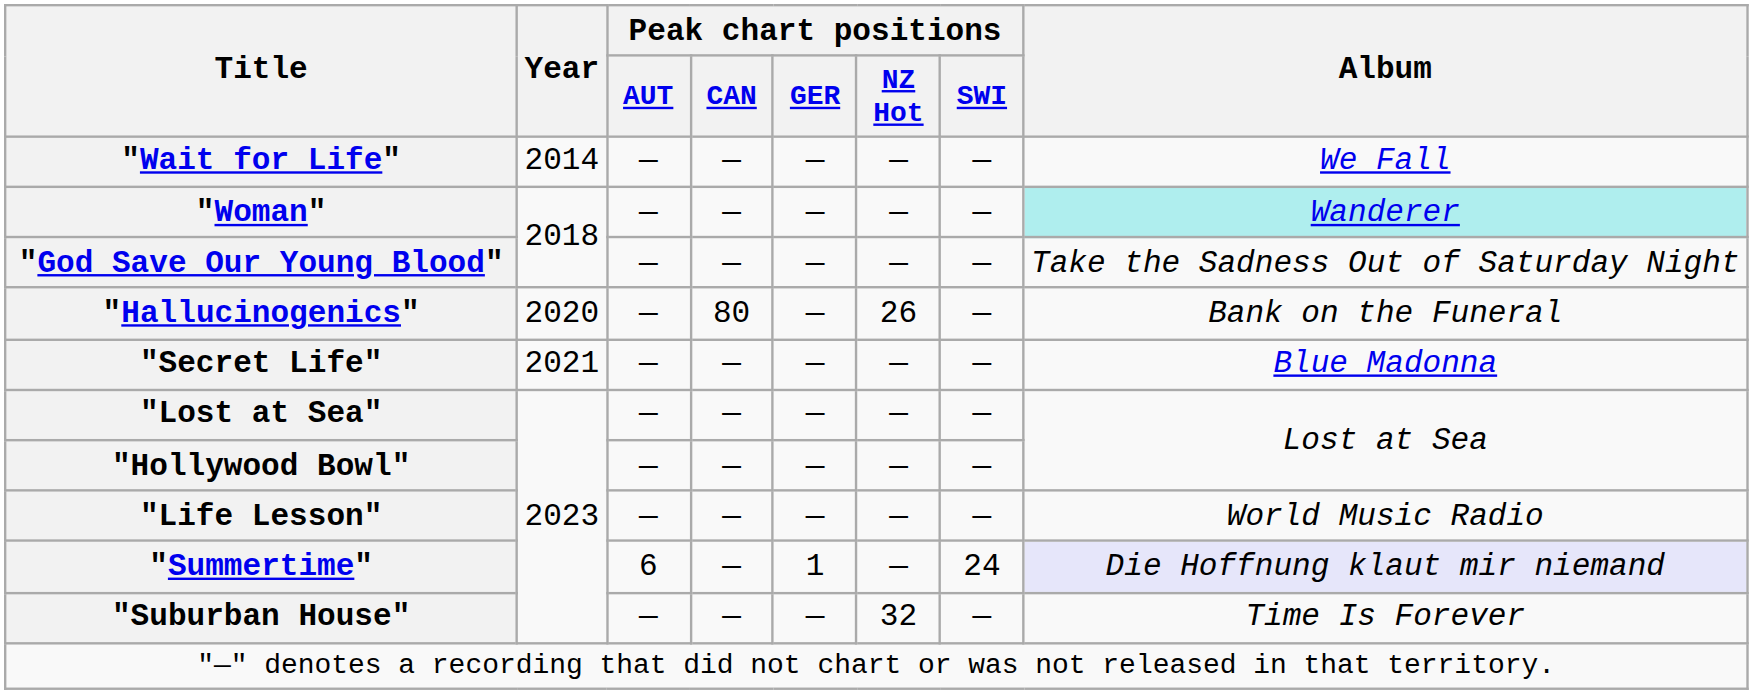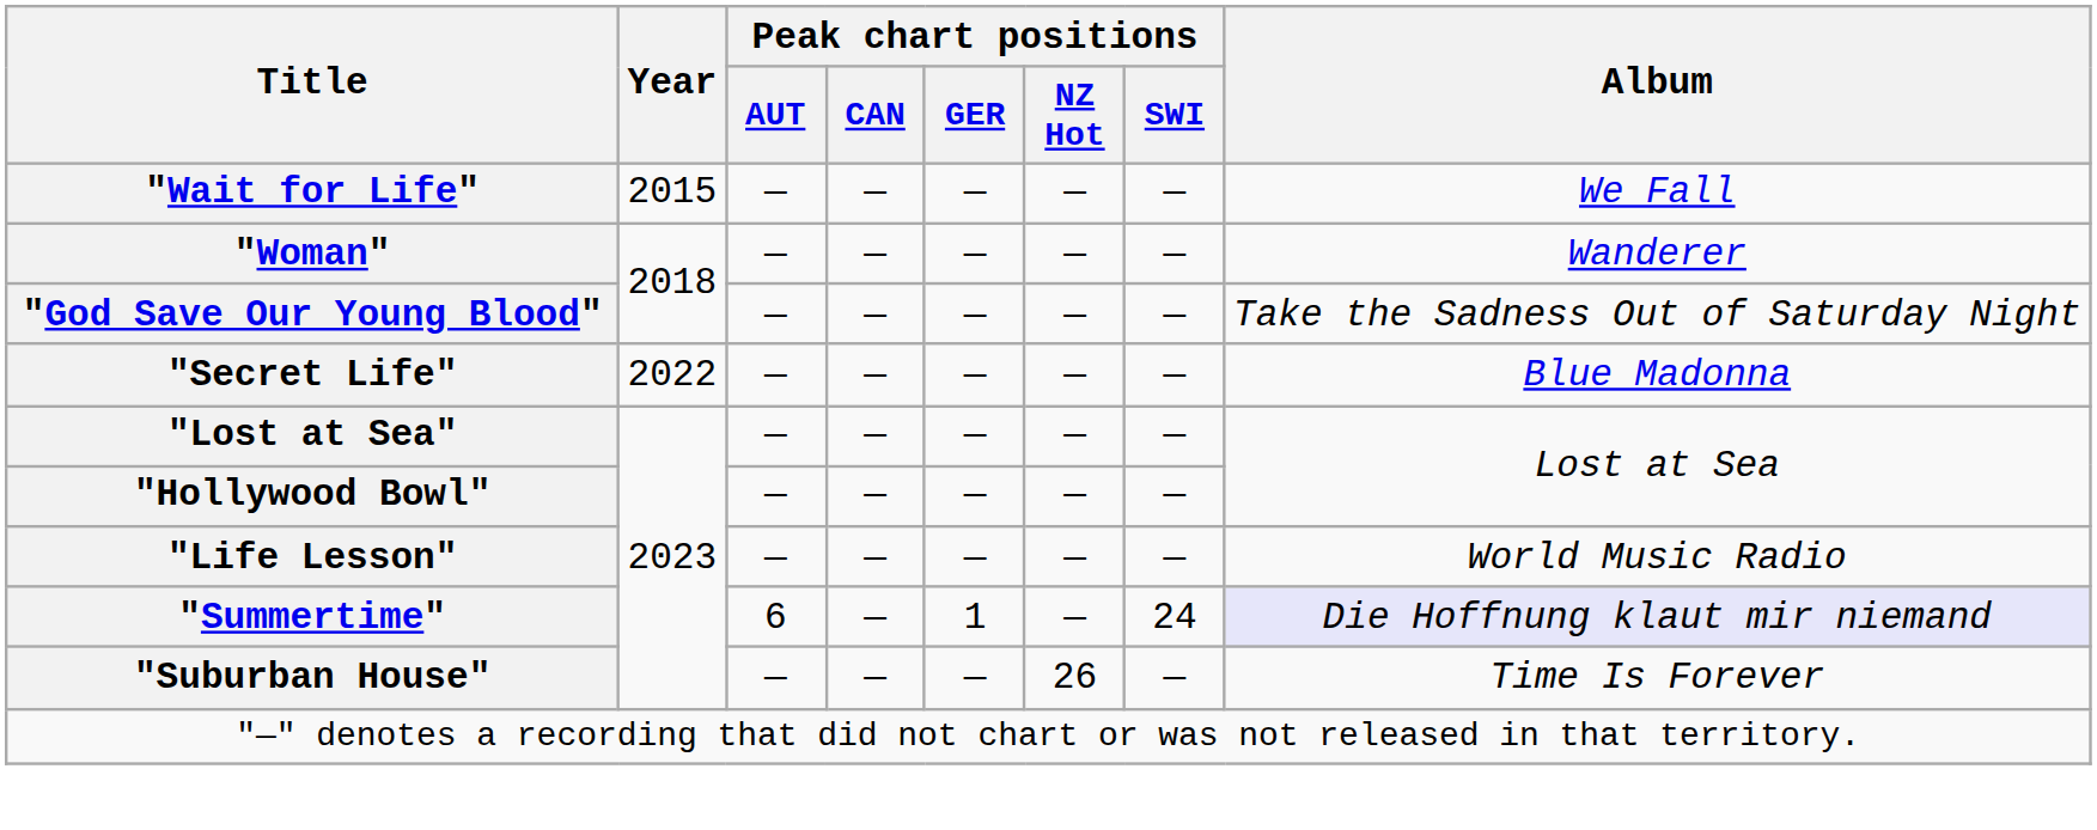"Wait for Life" | Year: 2014 -> 2015
"Woman" | Album: paleturquoise background -> no background
- row: "Hallucinogenics" | 2020 | — | 80 | — | 26 | — | Bank on the Funeral
"Secret Life" | Year: 2021 -> 2022
"Suburban House" | Peak chart positions / NZ Hot: 32 -> 26
